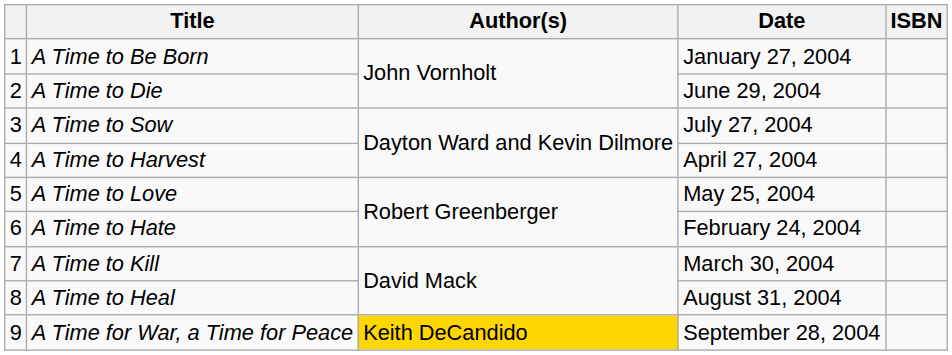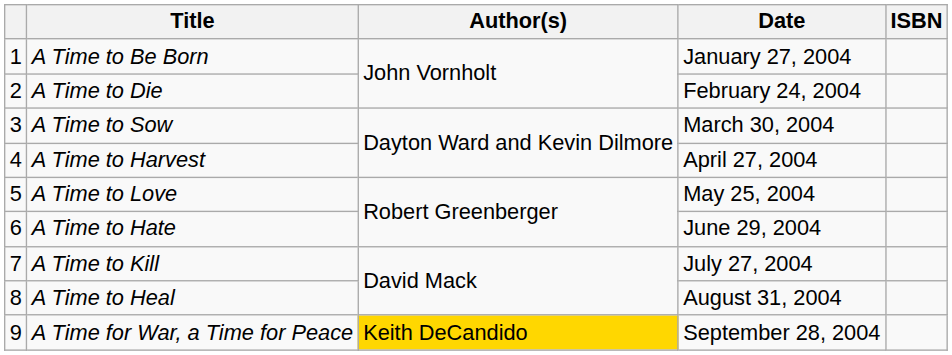A Time to Die | Date: June 29, 2004 -> February 24, 2004
A Time to Sow | Date: July 27, 2004 -> March 30, 2004
A Time to Hate | Date: February 24, 2004 -> June 29, 2004
A Time to Kill | Date: March 30, 2004 -> July 27, 2004
